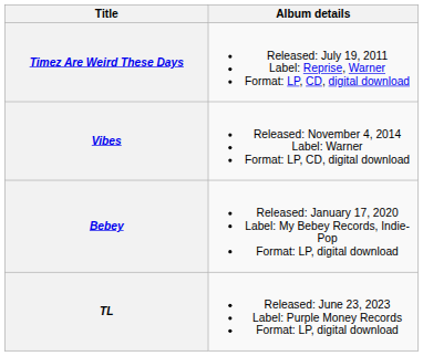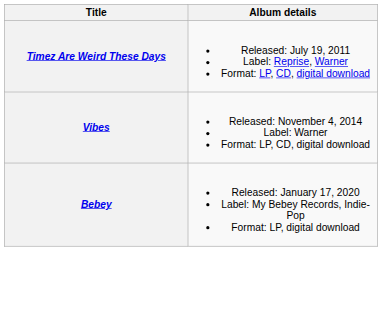- row: TL | Released: June 23, 2023 Label: Purple Money Records Format: LP, digital download
